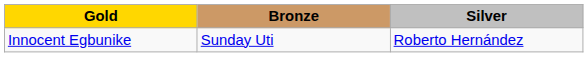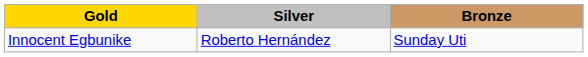columns swapped: Silver <-> Bronze
